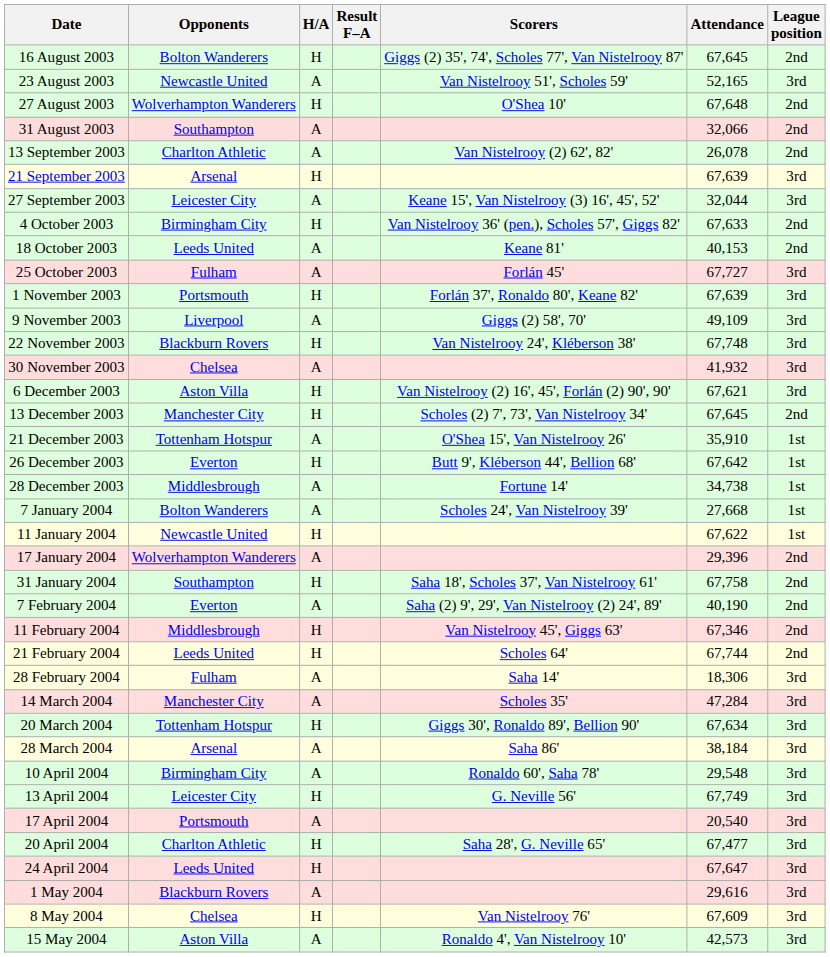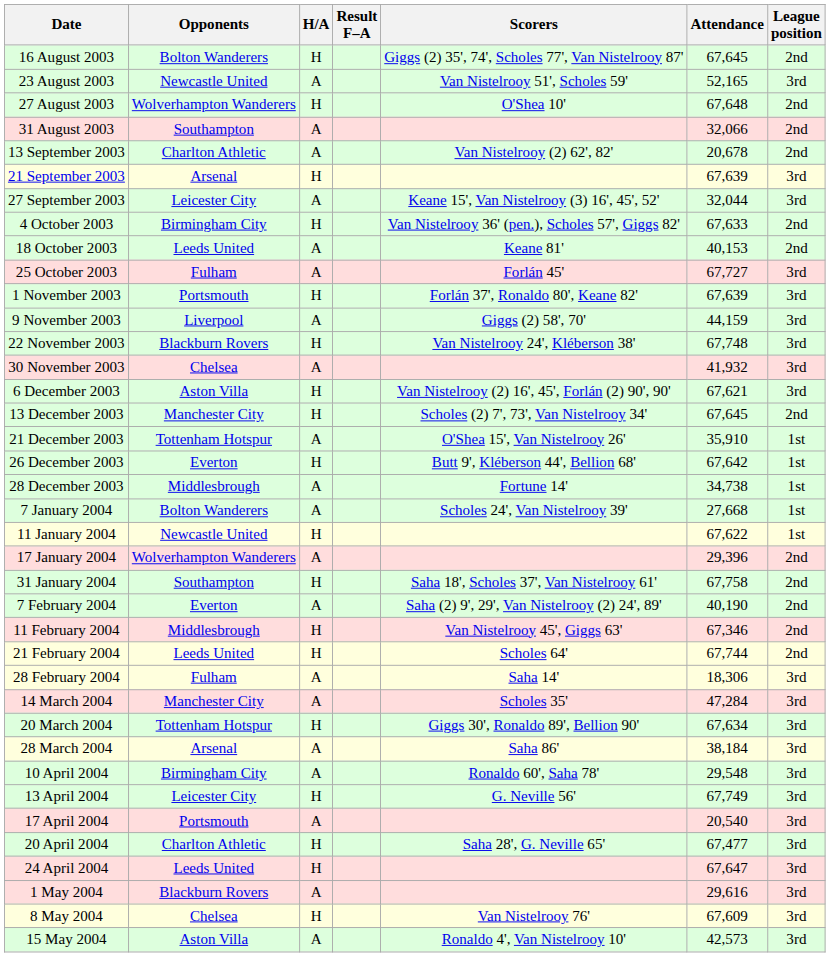13 September 2003 | Attendance: 26,078 -> 20,678
9 November 2003 | Attendance: 49,109 -> 44,159
